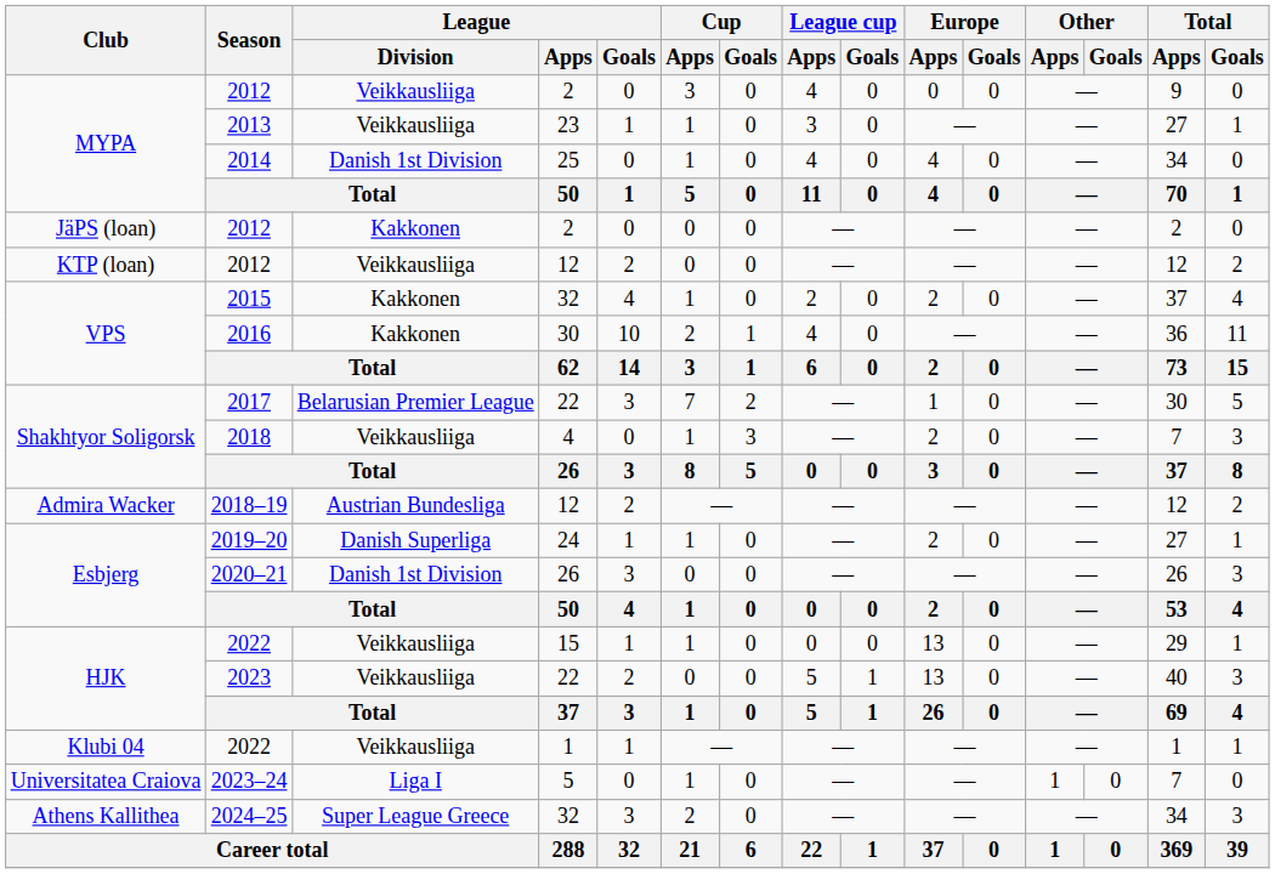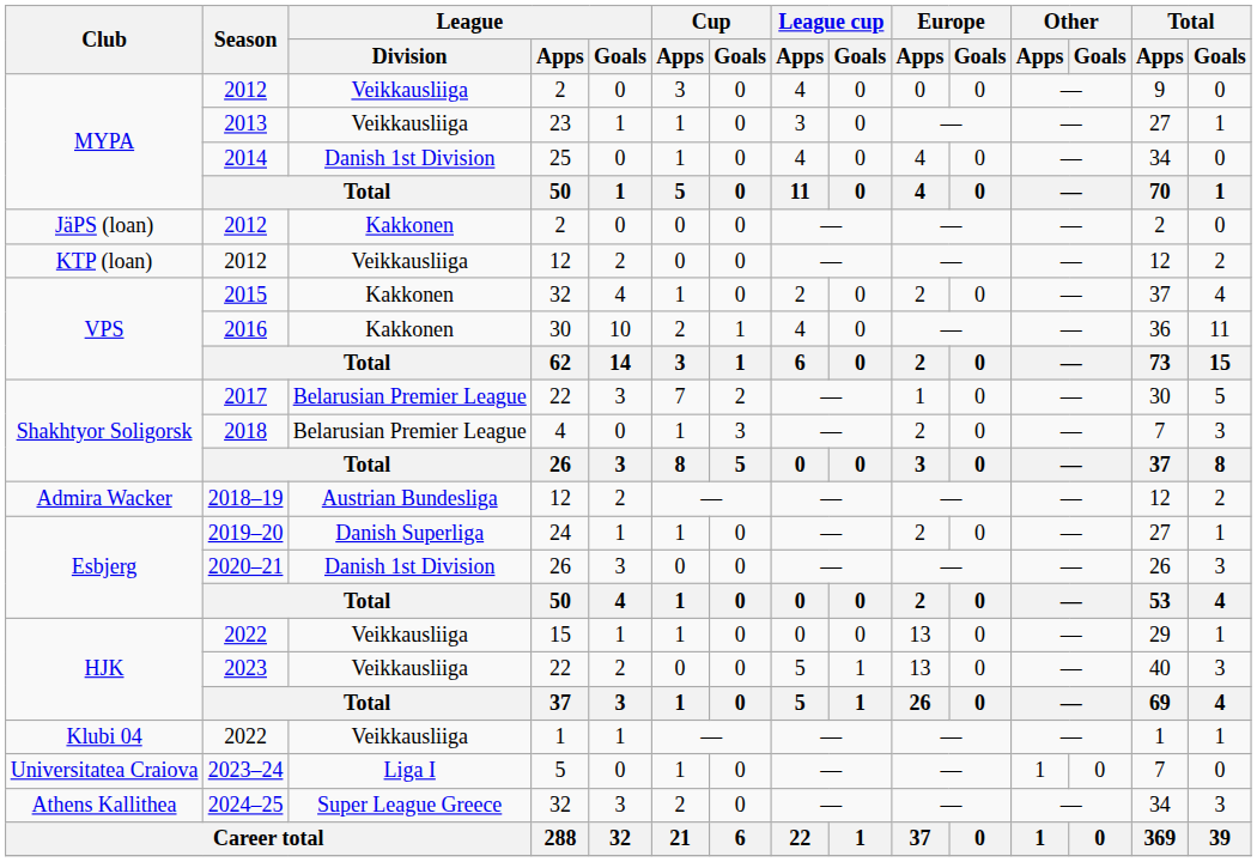2018 | League / Division: Veikkausliiga -> Belarusian Premier League
